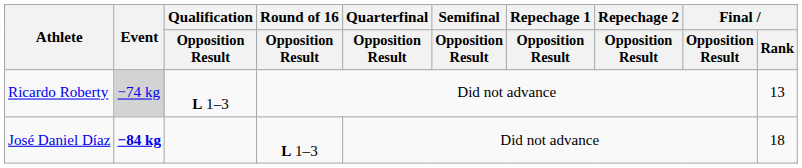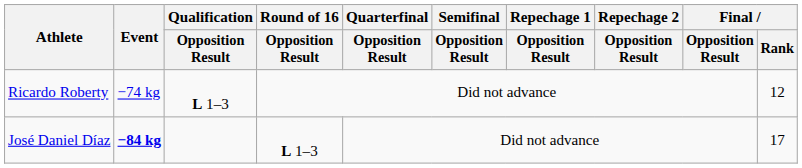Ricardo Roberty | Event: lightgrey background -> no background
Ricardo Roberty | Final / Rank: 13 -> 12
José Daniel Díaz | Final / Rank: 18 -> 17
